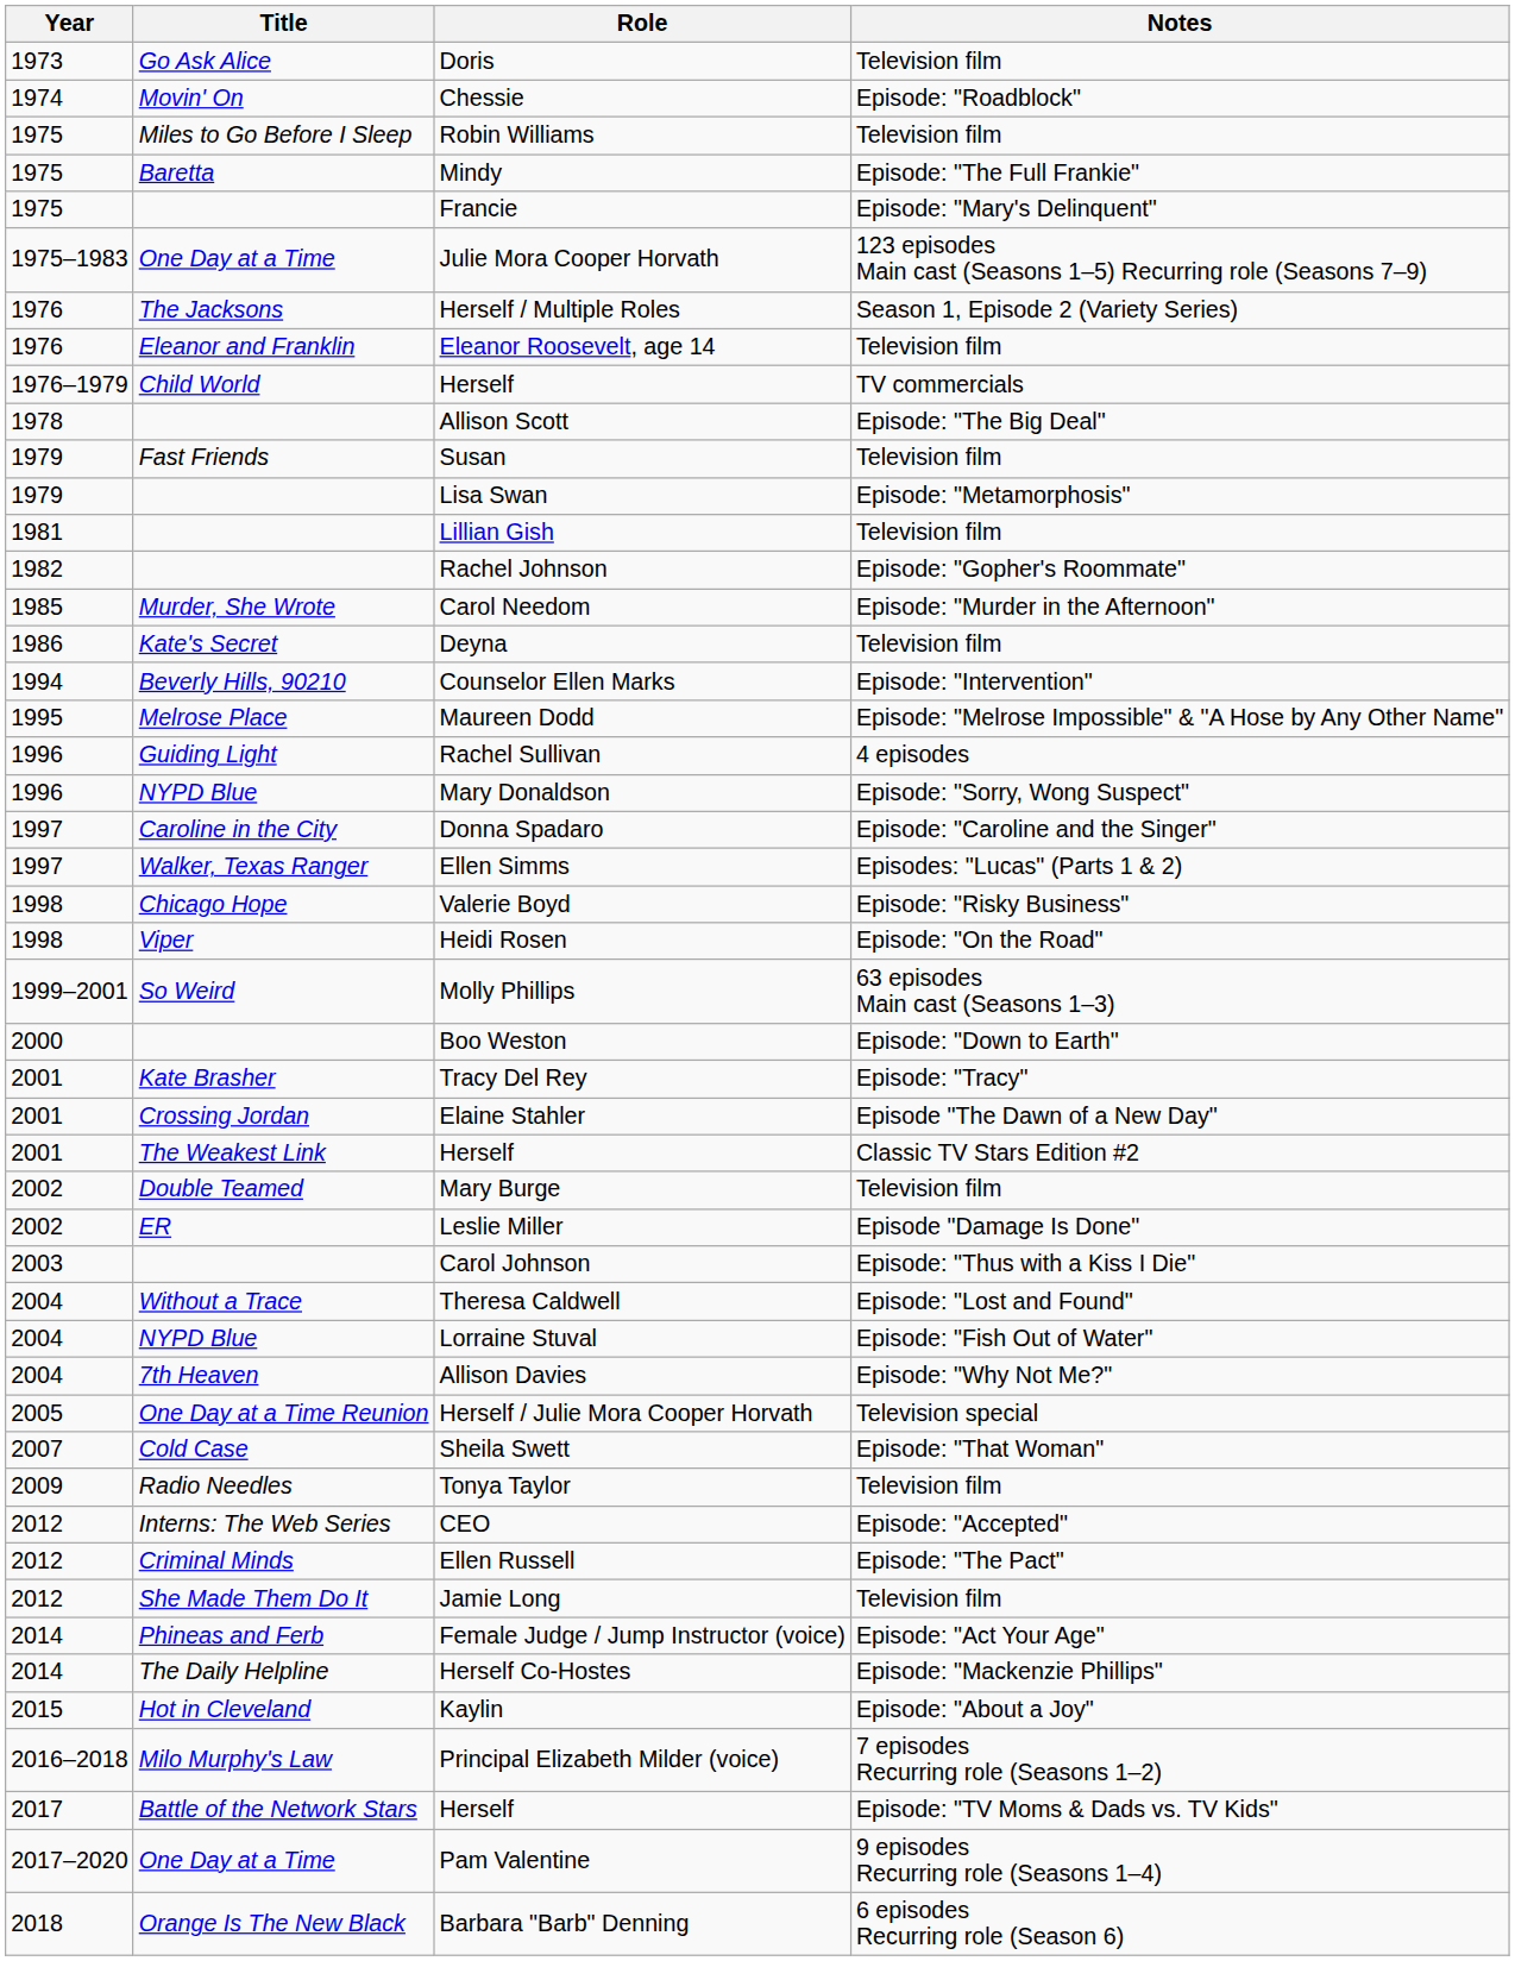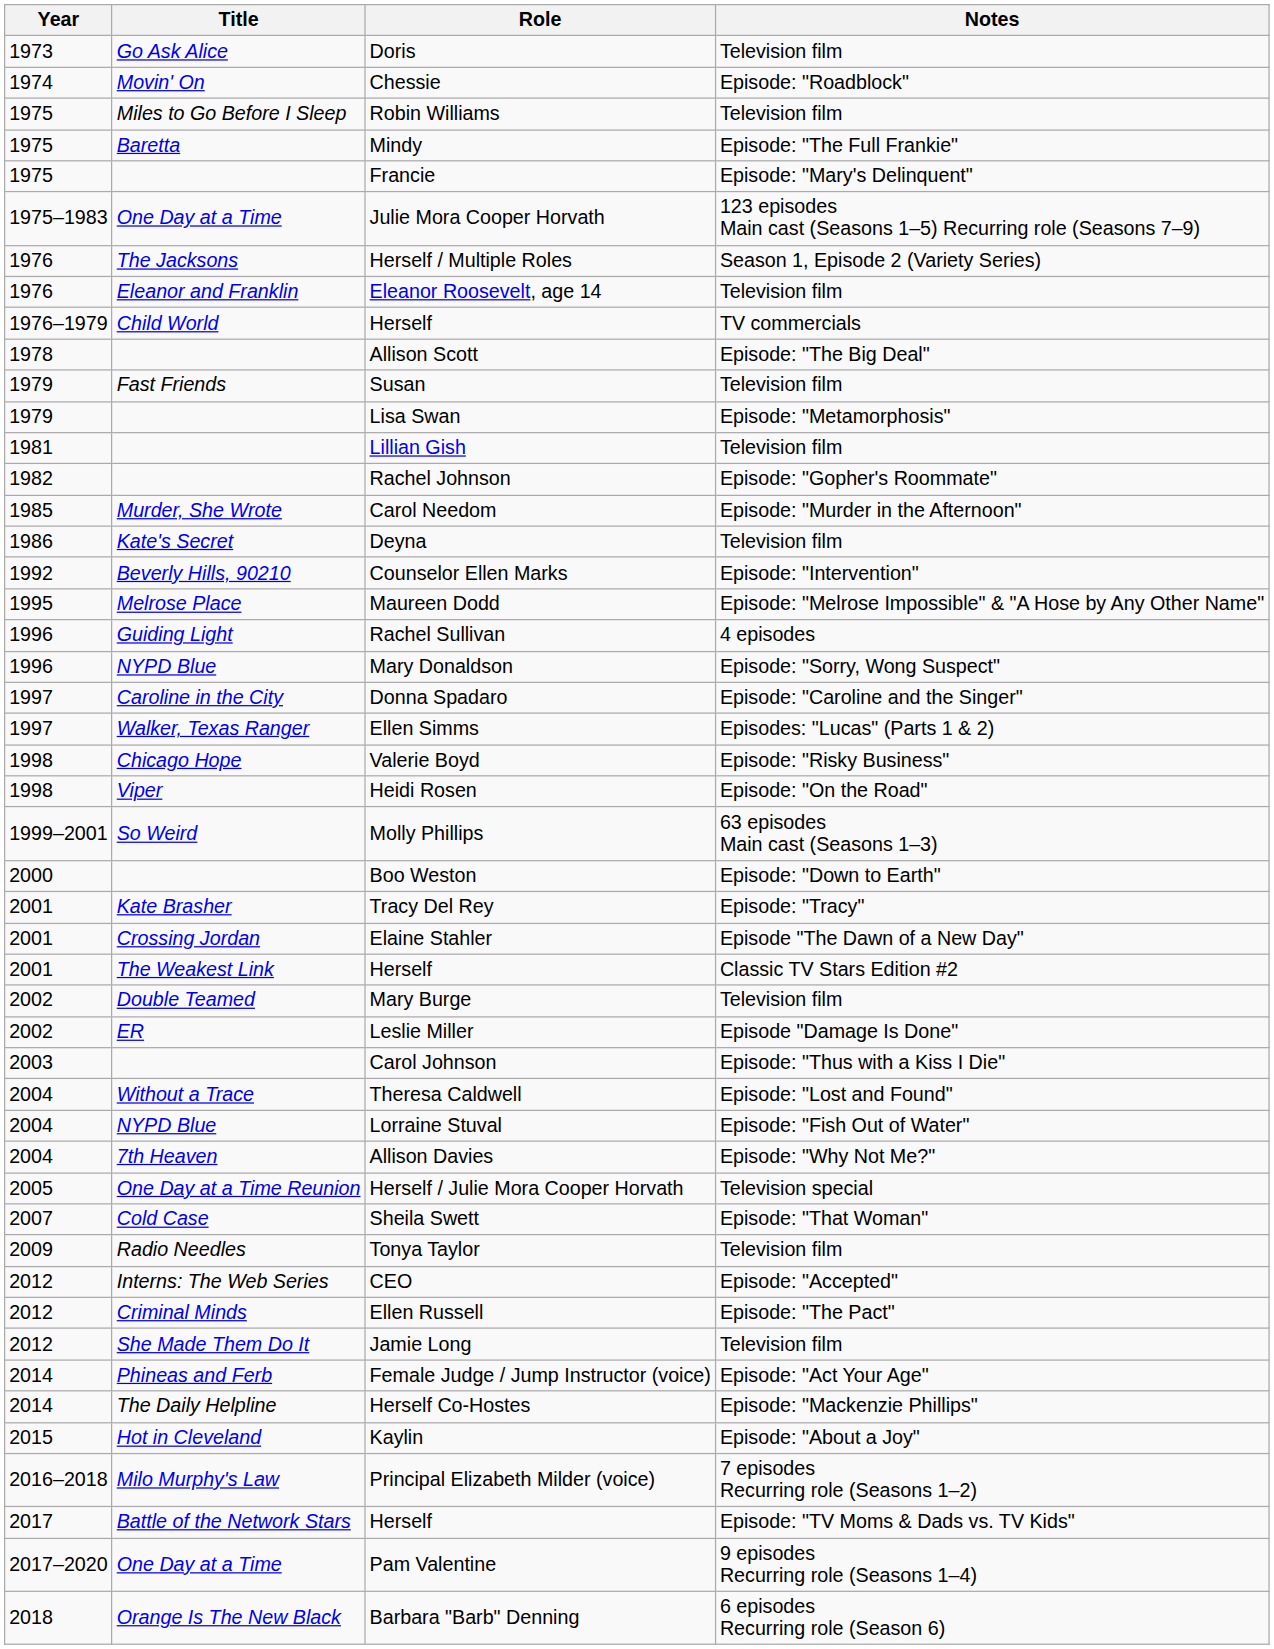Counselor Ellen Marks | Year: 1994 -> 1992
